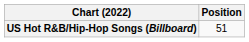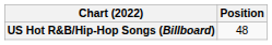US Hot R&B/Hip-Hop Songs (Billboard) | Position: 51 -> 48
